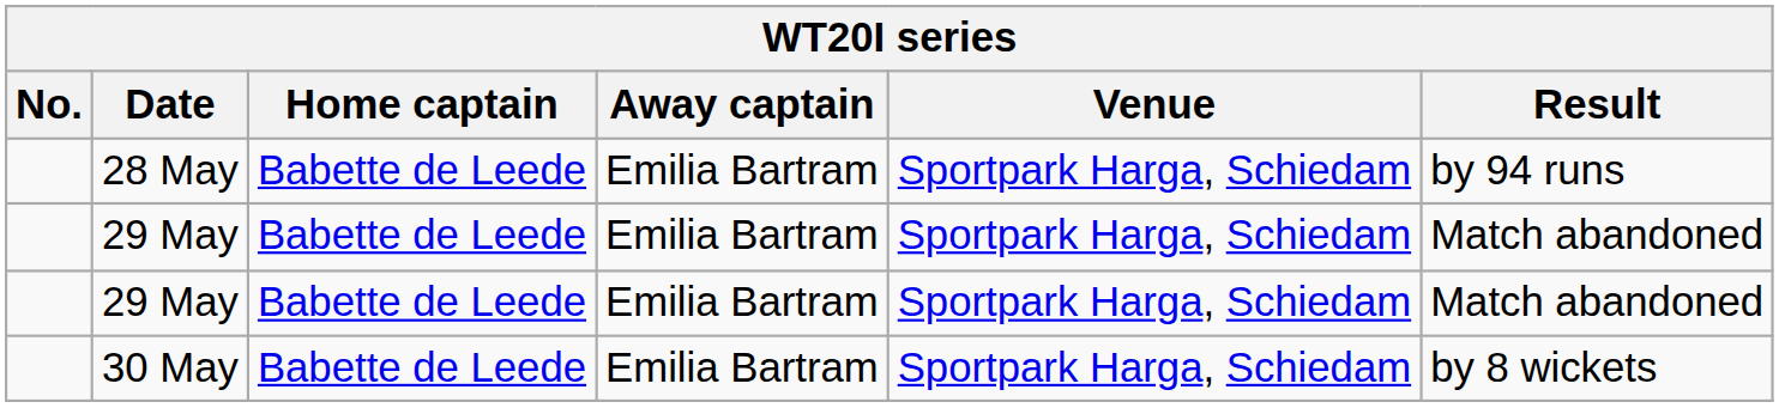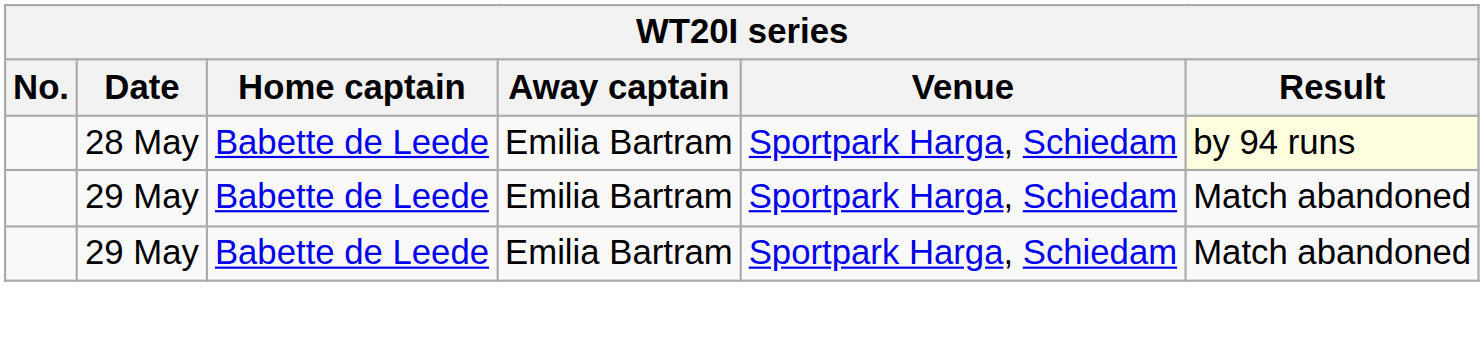28 May | Result: no background -> lightyellow background
- row: 30 May | Babette de Leede | Emilia Bartram | Sportpark Harga, Schiedam | by 8 wickets
